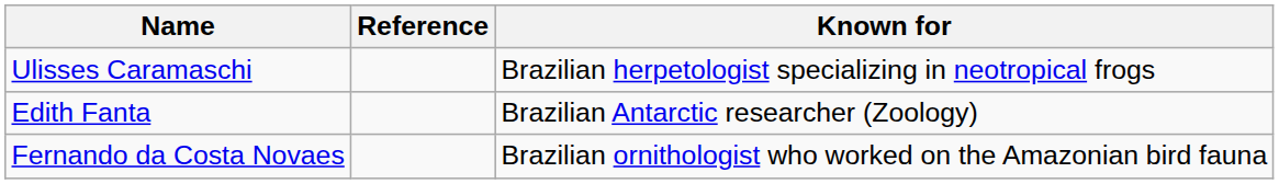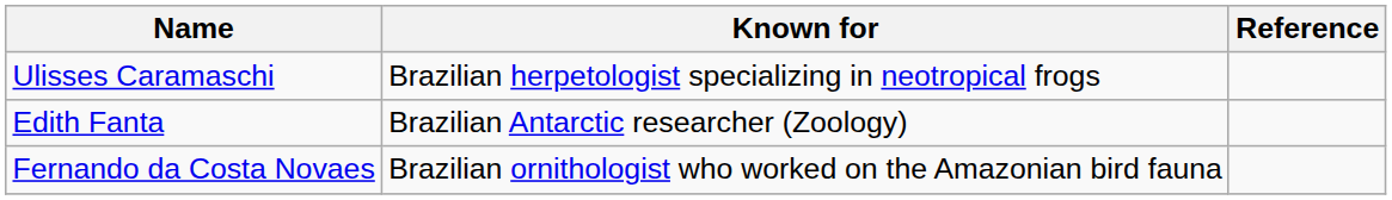columns swapped: Known for <-> Reference
